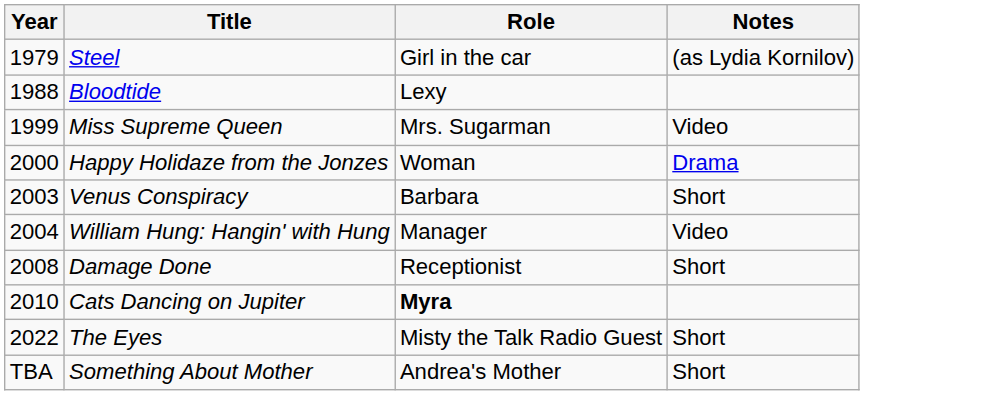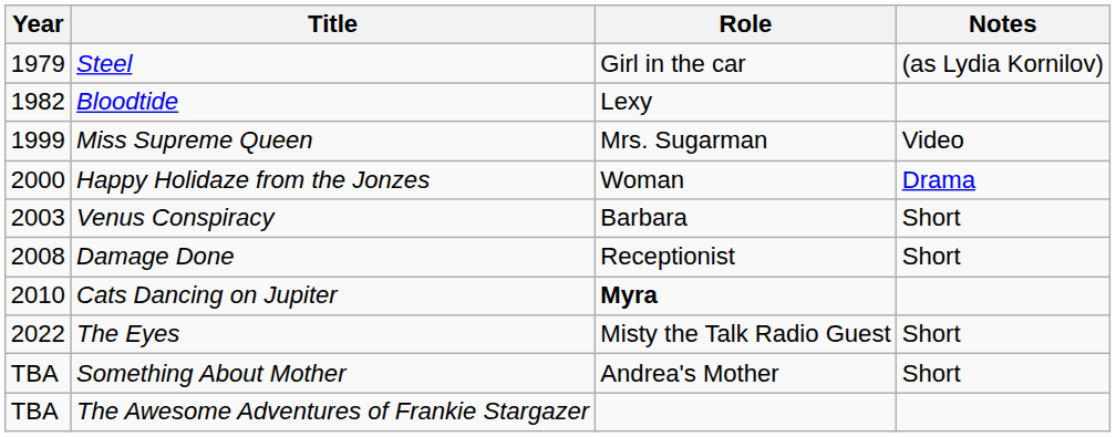Bloodtide | Year: 1988 -> 1982
- row: 2004 | William Hung: Hangin' with Hung | Manager | Video
+ row: TBA | The Awesome Adventures of Frankie Stargazer
